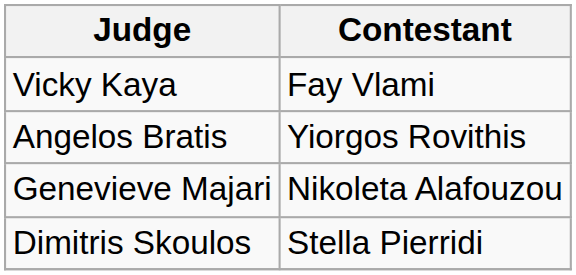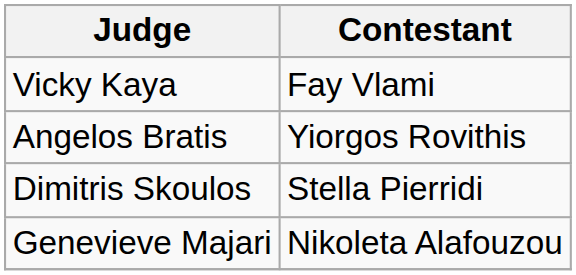rows swapped: Genevieve Majari <-> Dimitris Skoulos
